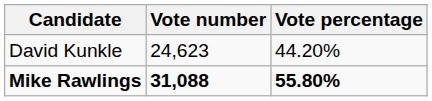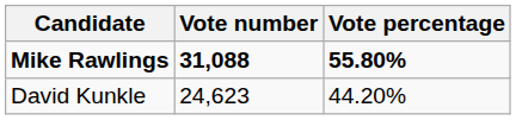rows swapped: Mike Rawlings <-> David Kunkle
